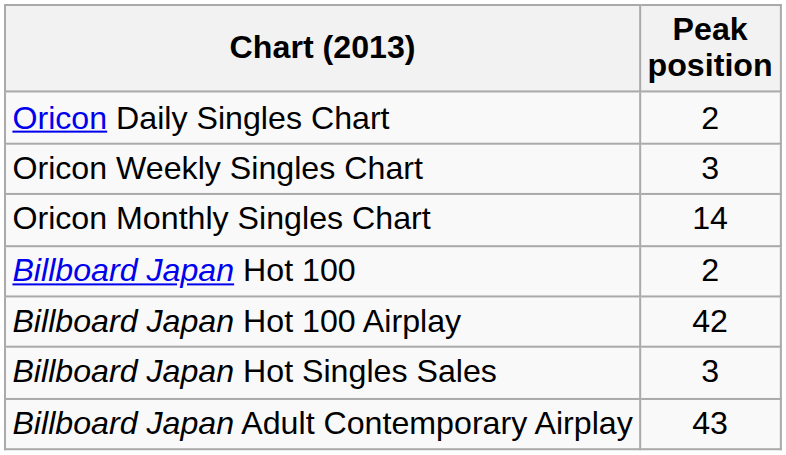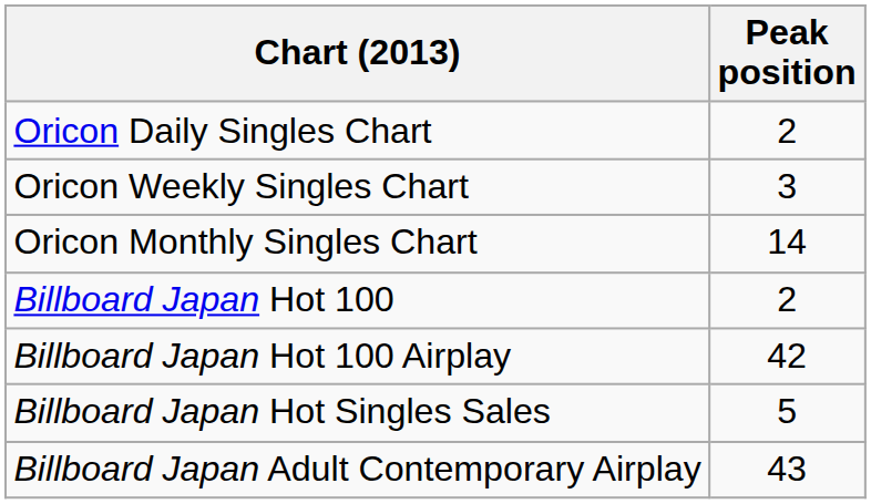Billboard Japan Hot Singles Sales | Peak position: 3 -> 5
